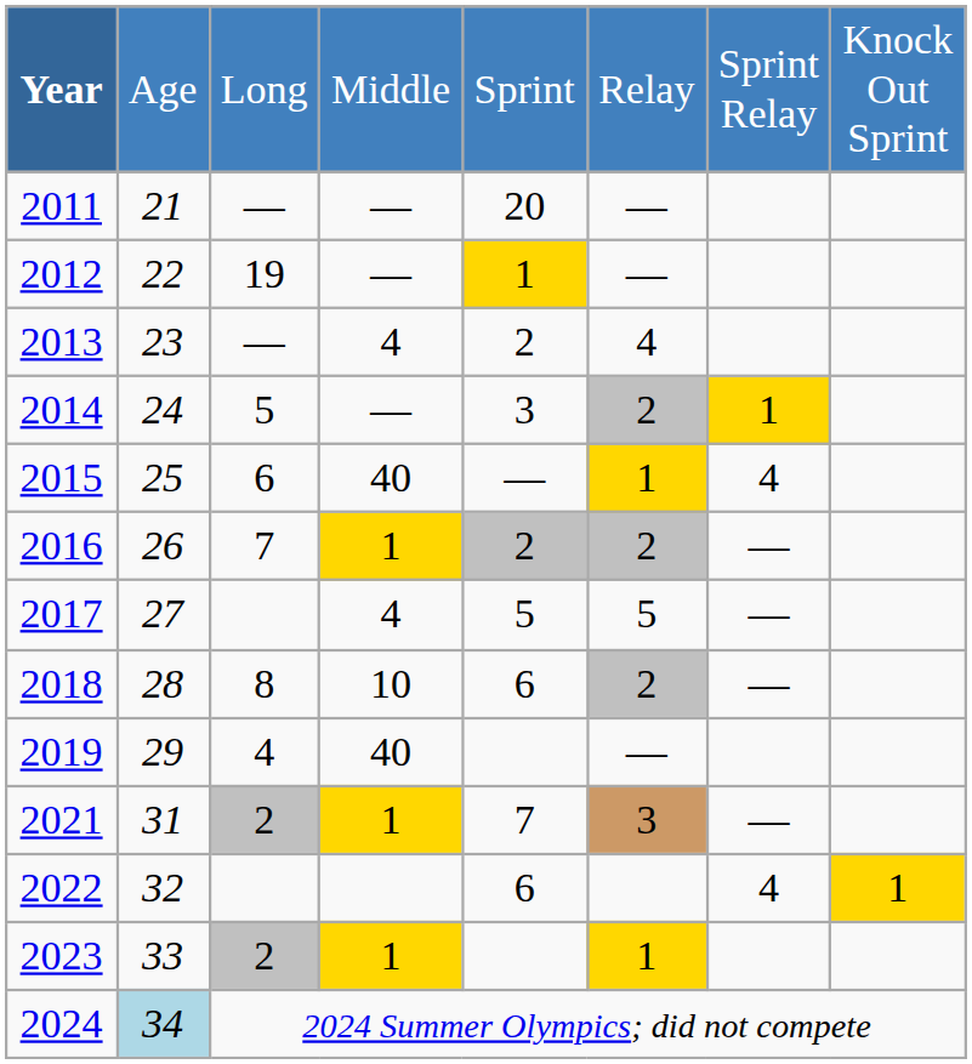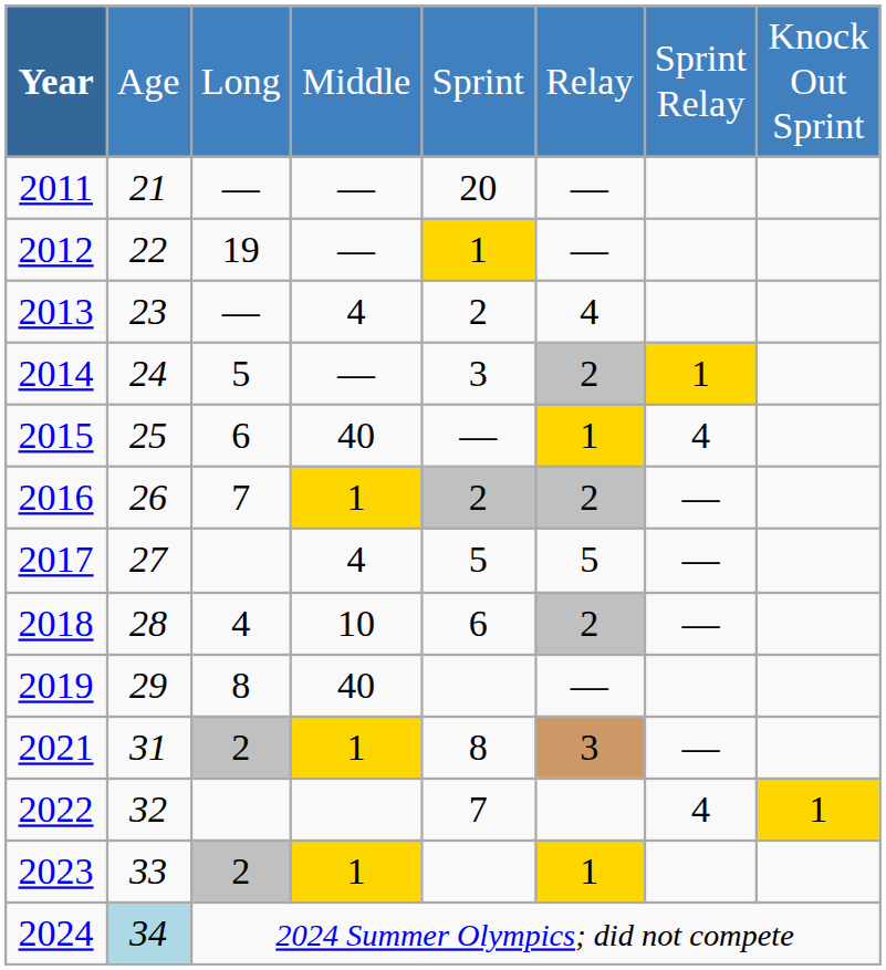2018 | column 3: 8 -> 4
2019 | column 3: 4 -> 8
2021 | column 5: 7 -> 8
2022 | column 5: 6 -> 7
